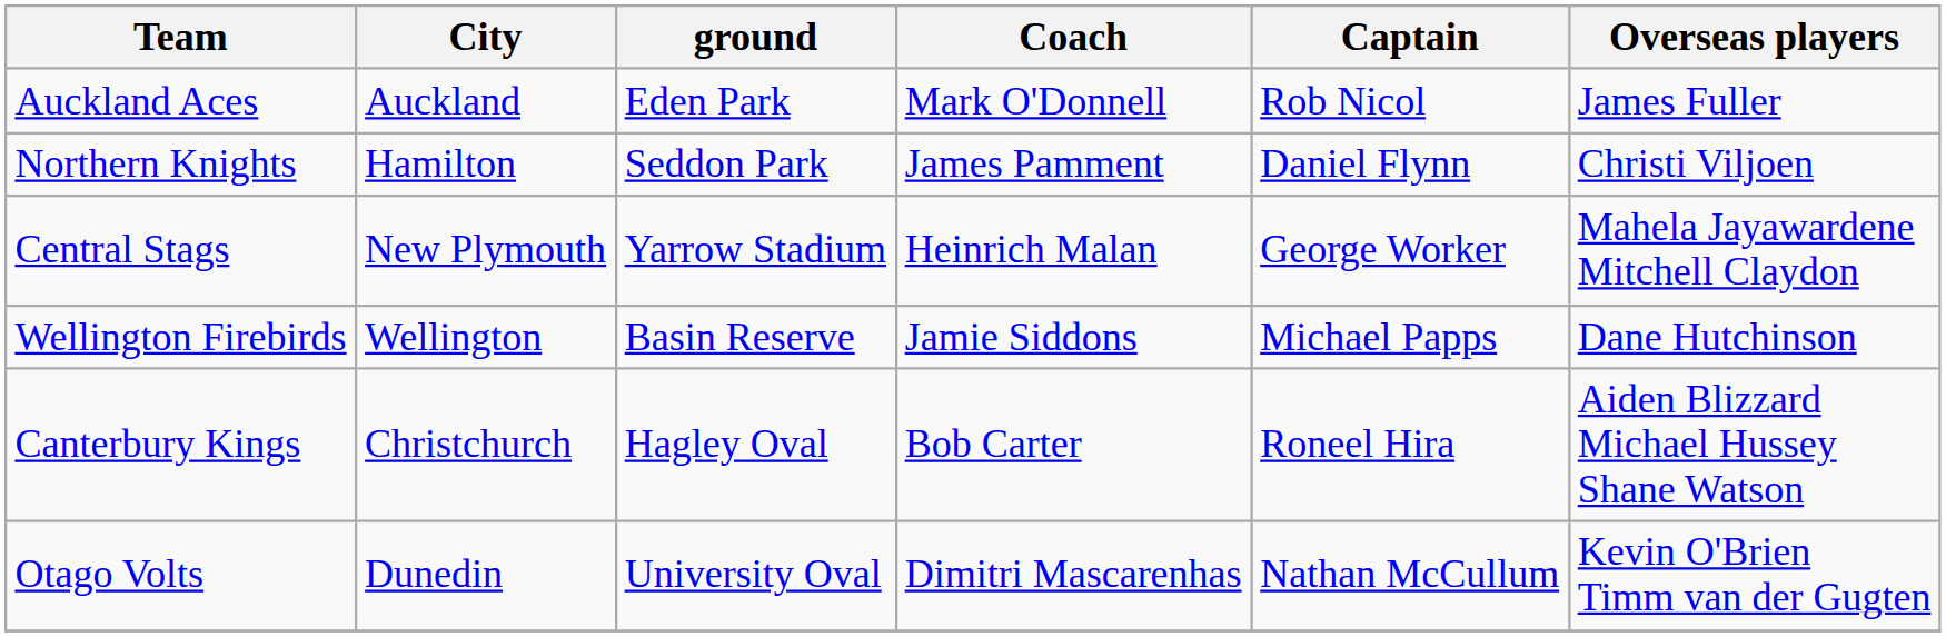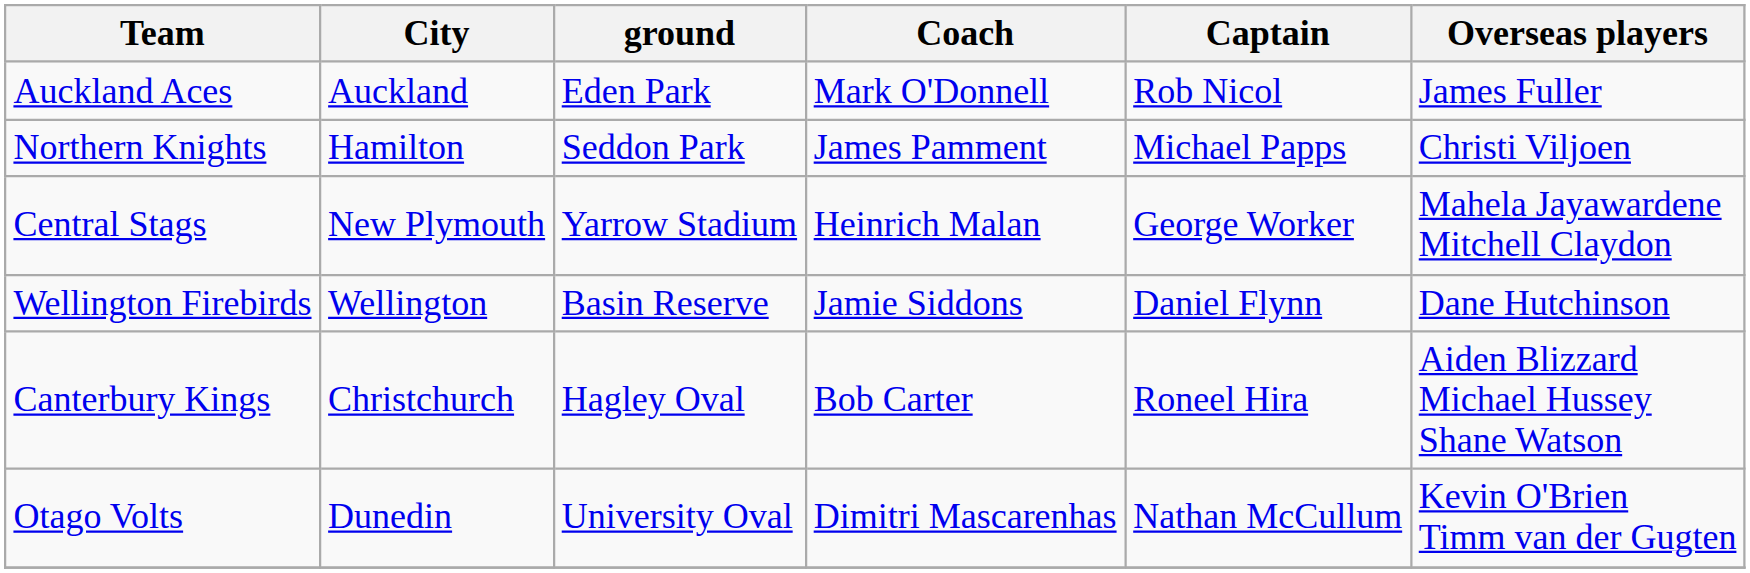Northern Knights | Captain: Daniel Flynn -> Michael Papps
Wellington Firebirds | Captain: Michael Papps -> Daniel Flynn
